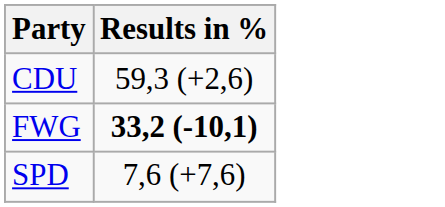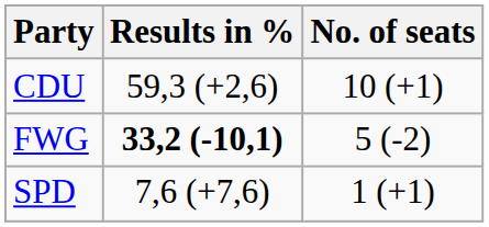+ column: No. of seats | 10 (+1) | 5 (-2) | 1 (+1)
